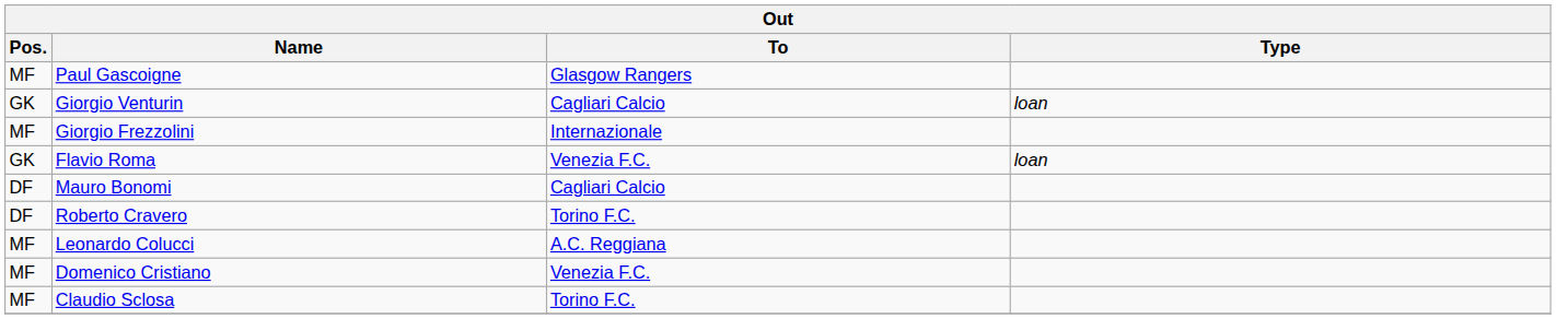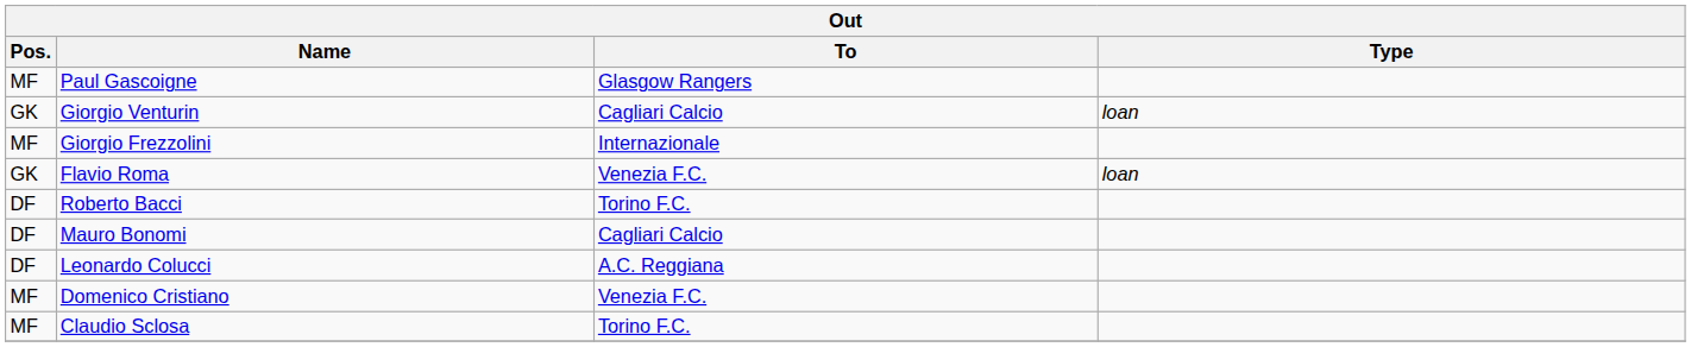+ row: DF | Roberto Bacci | Torino F.C.
- row: DF | Roberto Cravero | Torino F.C.
Leonardo Colucci | Pos.: MF -> DF
